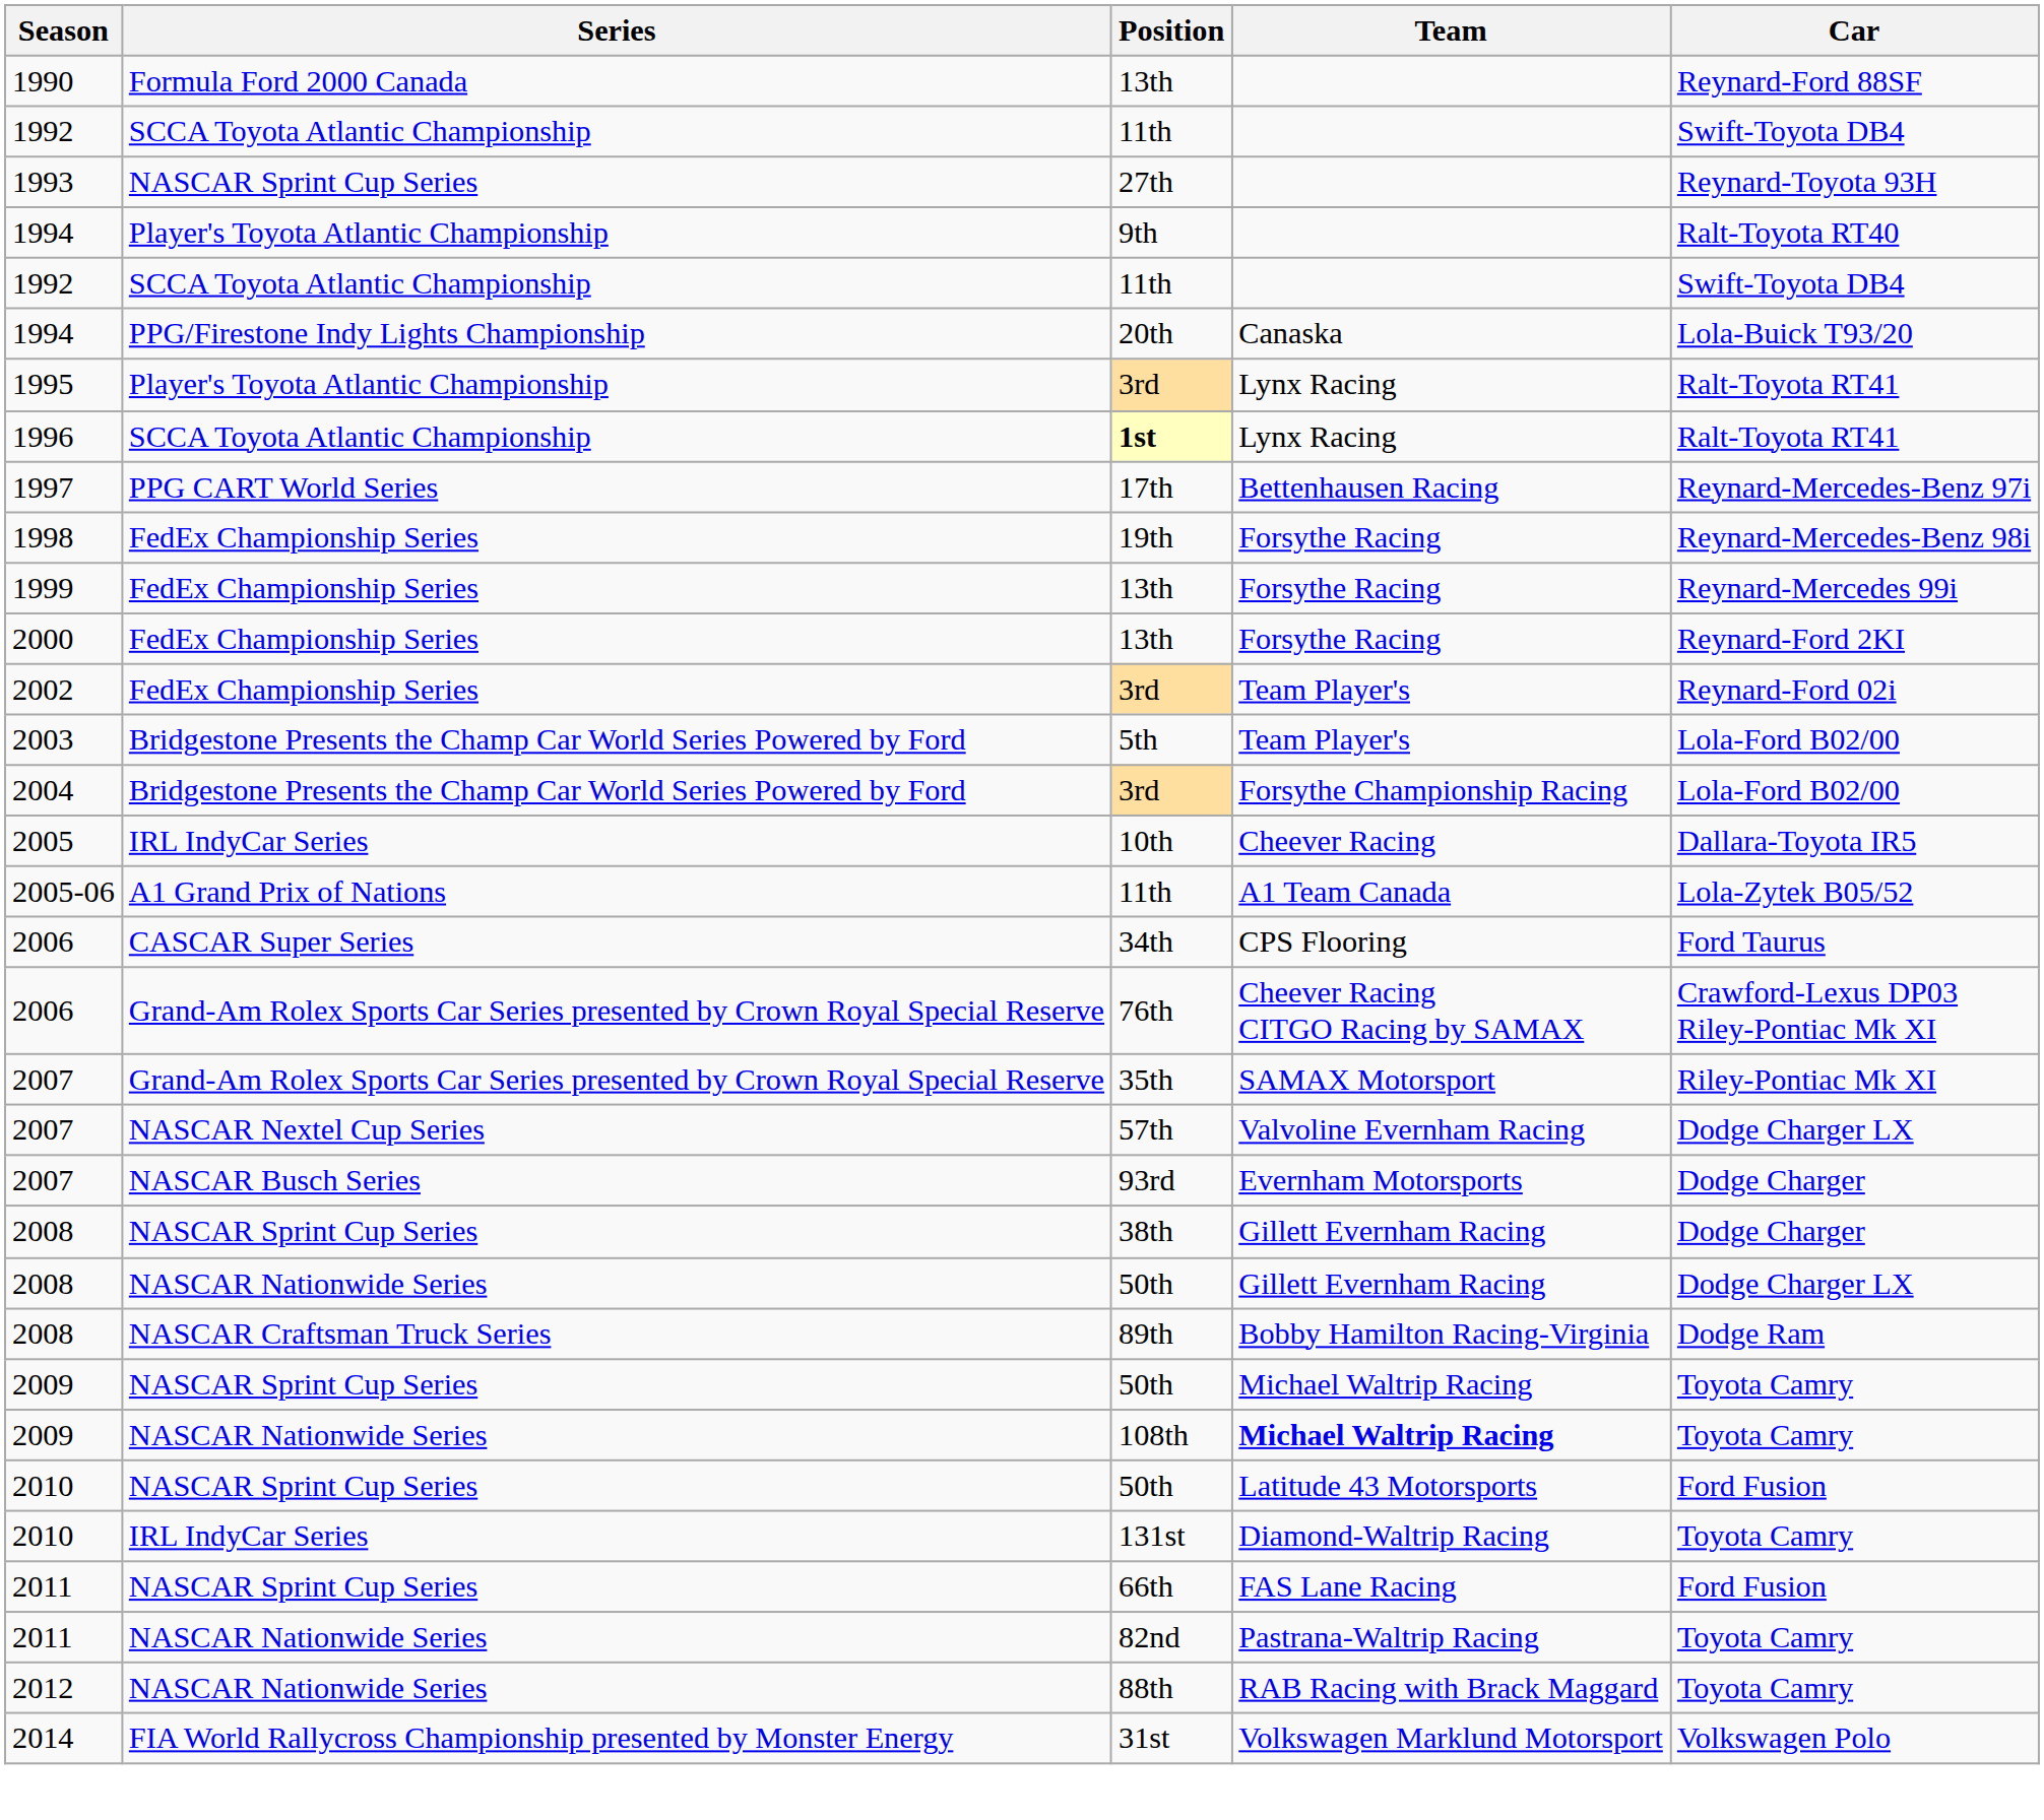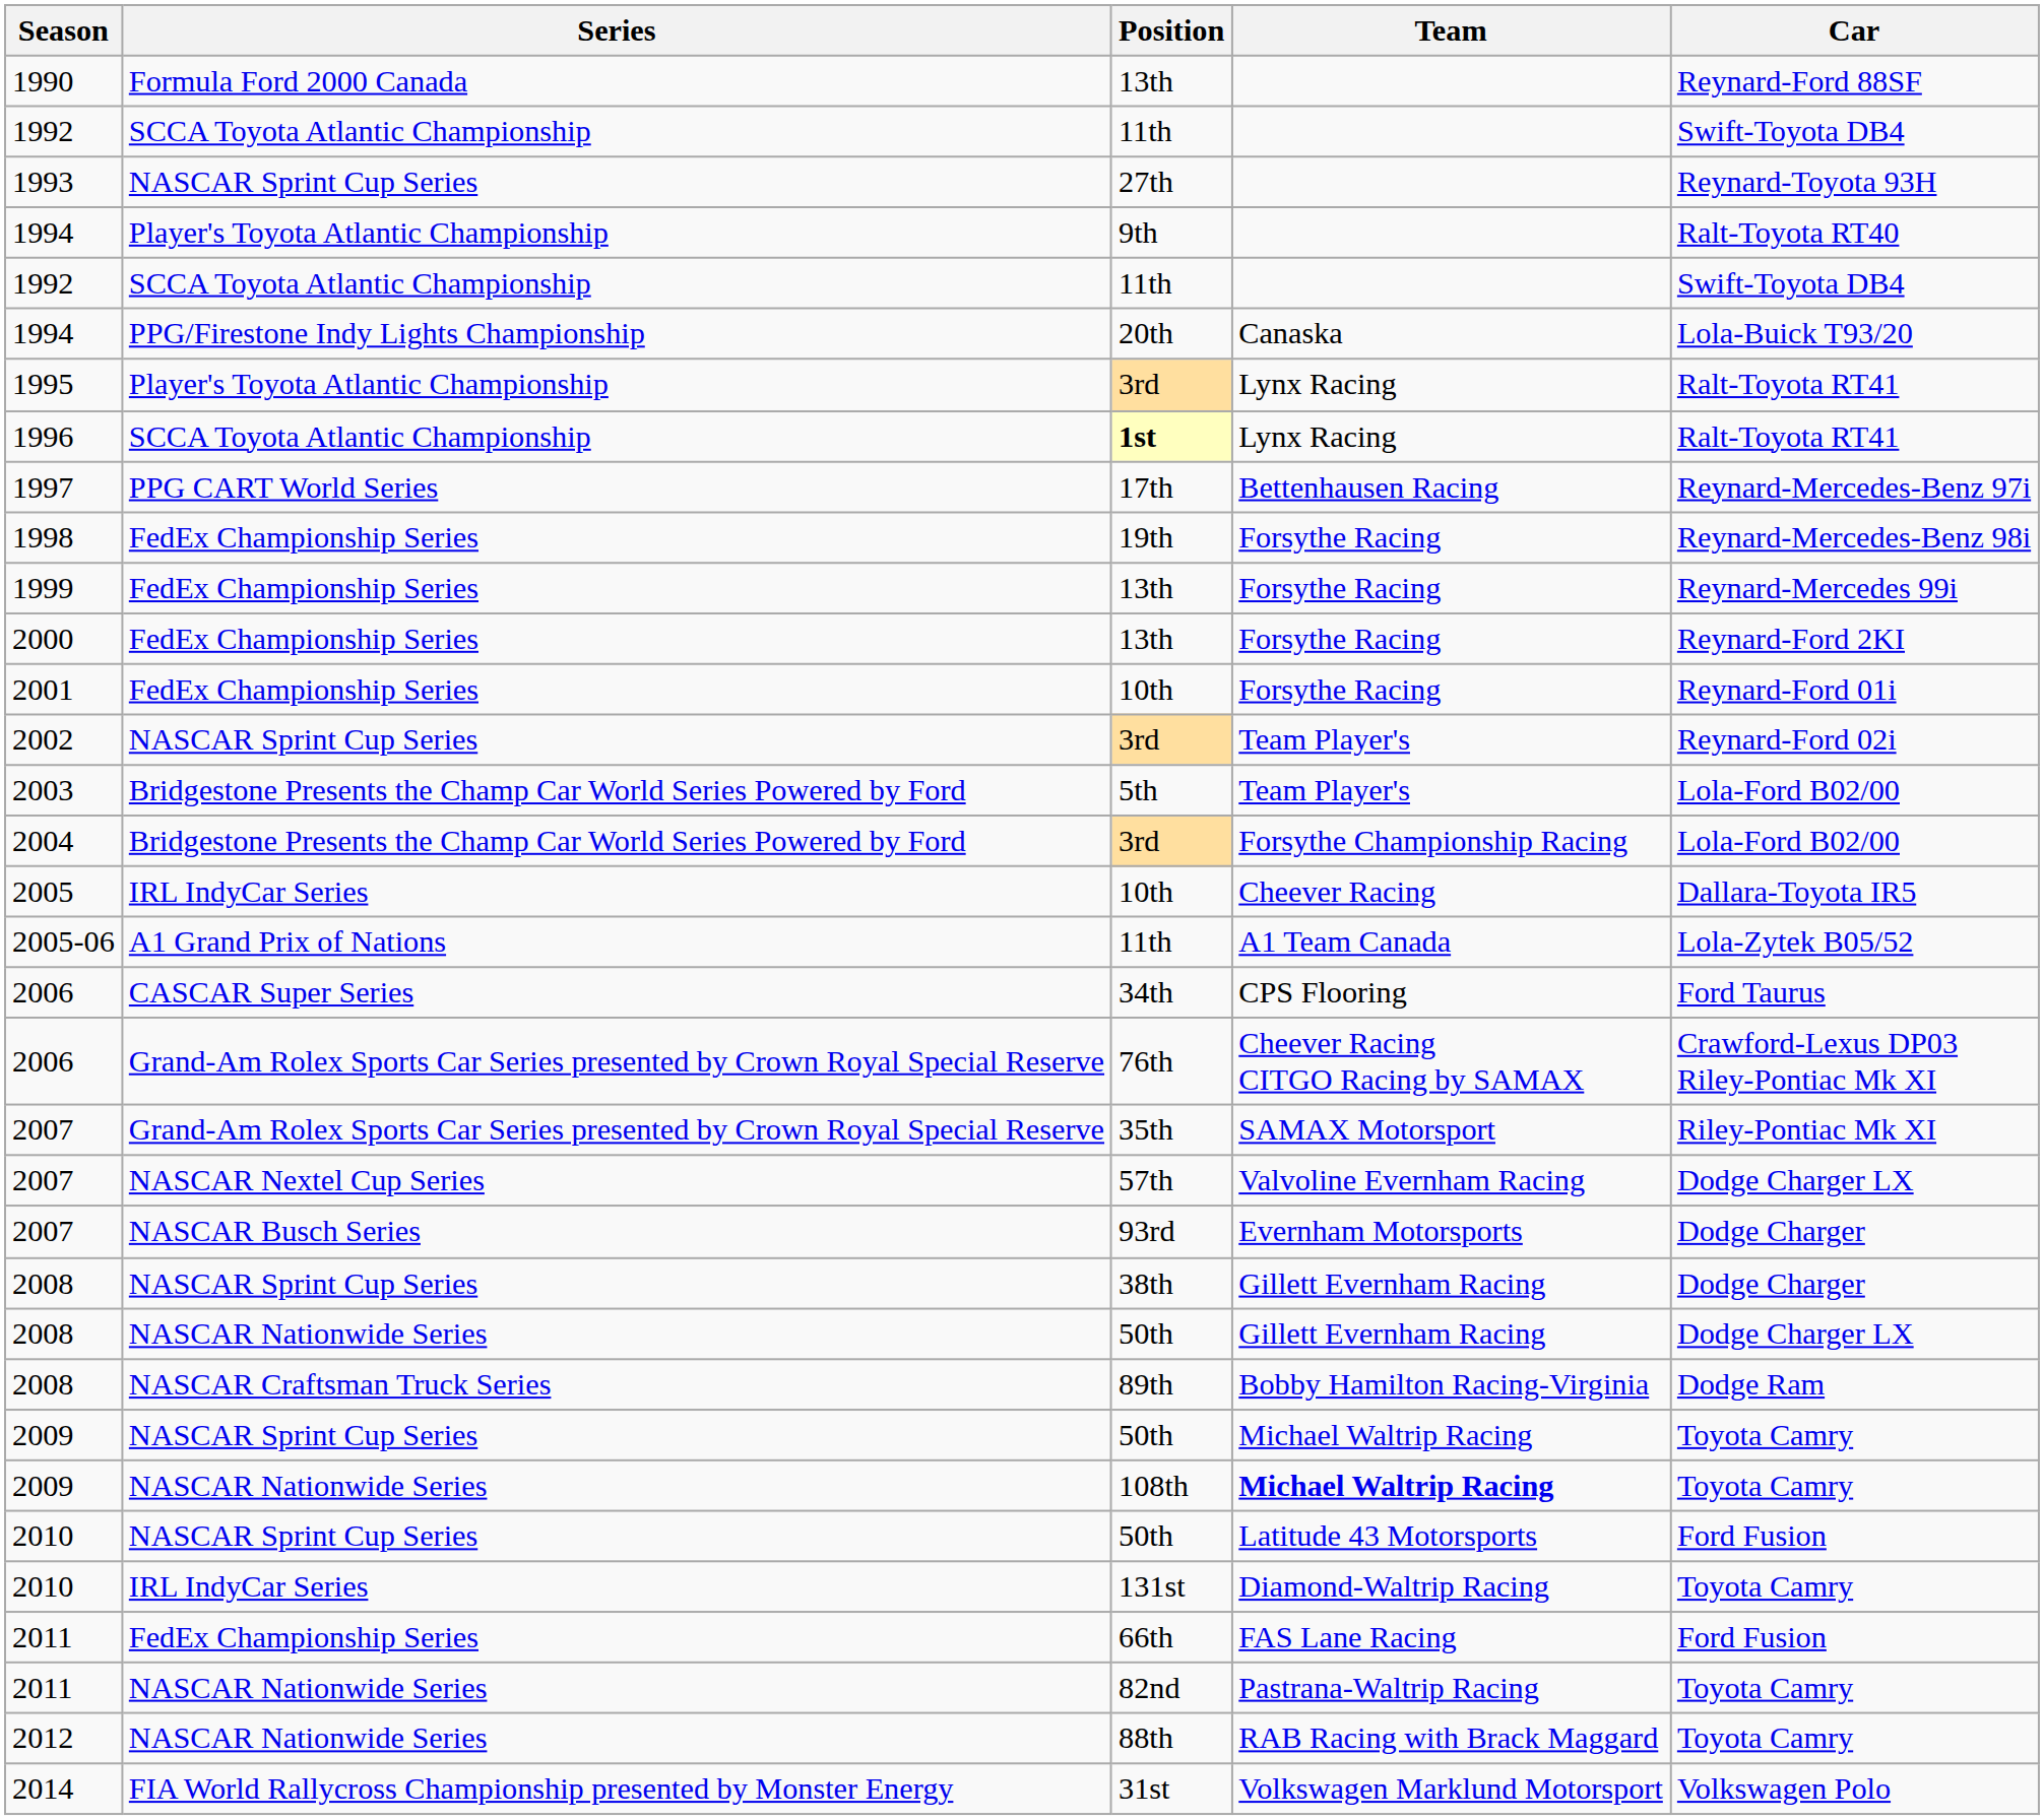+ row: 2001 | FedEx Championship Series | 10th | Forsythe Racing | Reynard-Ford 01i
2002 / 3rd | Series: FedEx Championship Series -> NASCAR Sprint Cup Series
66th | Series: NASCAR Sprint Cup Series -> FedEx Championship Series
